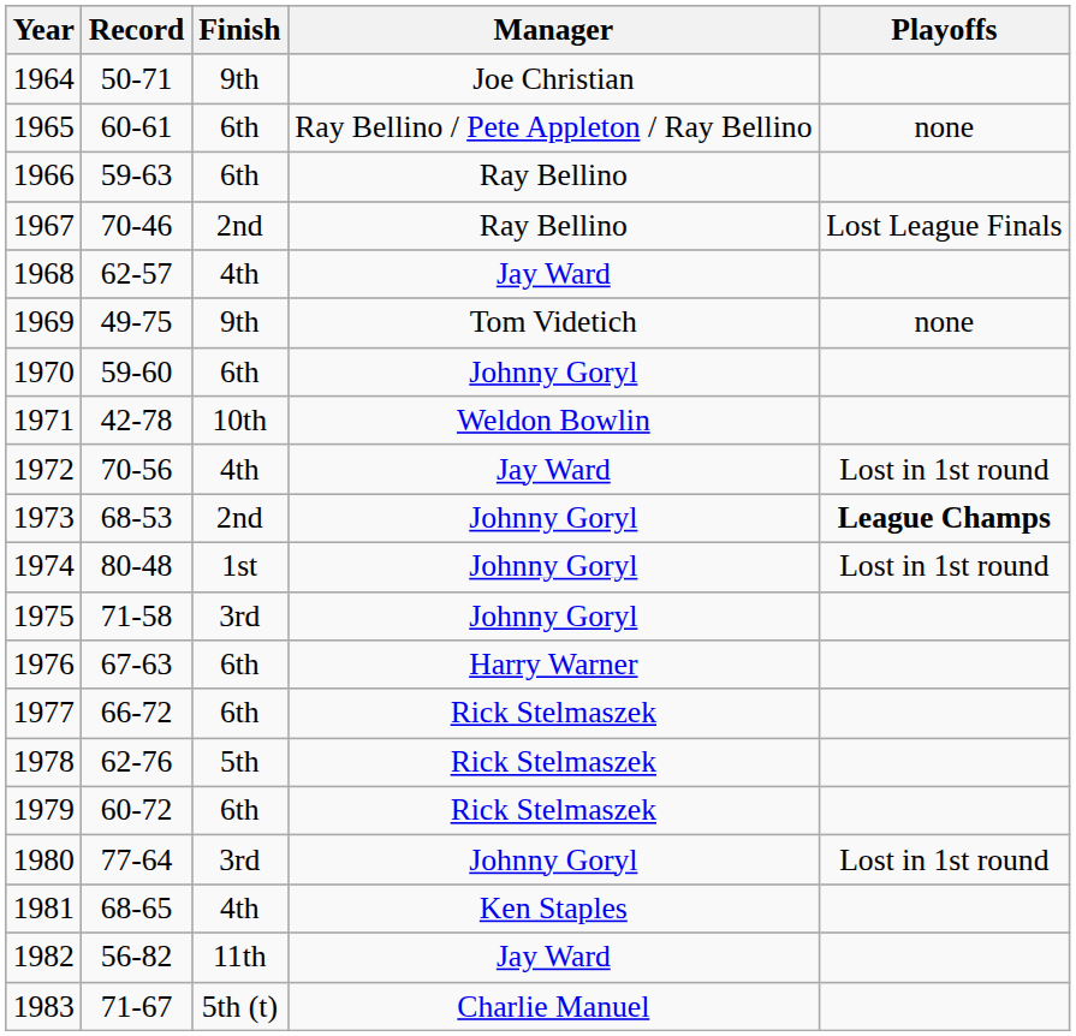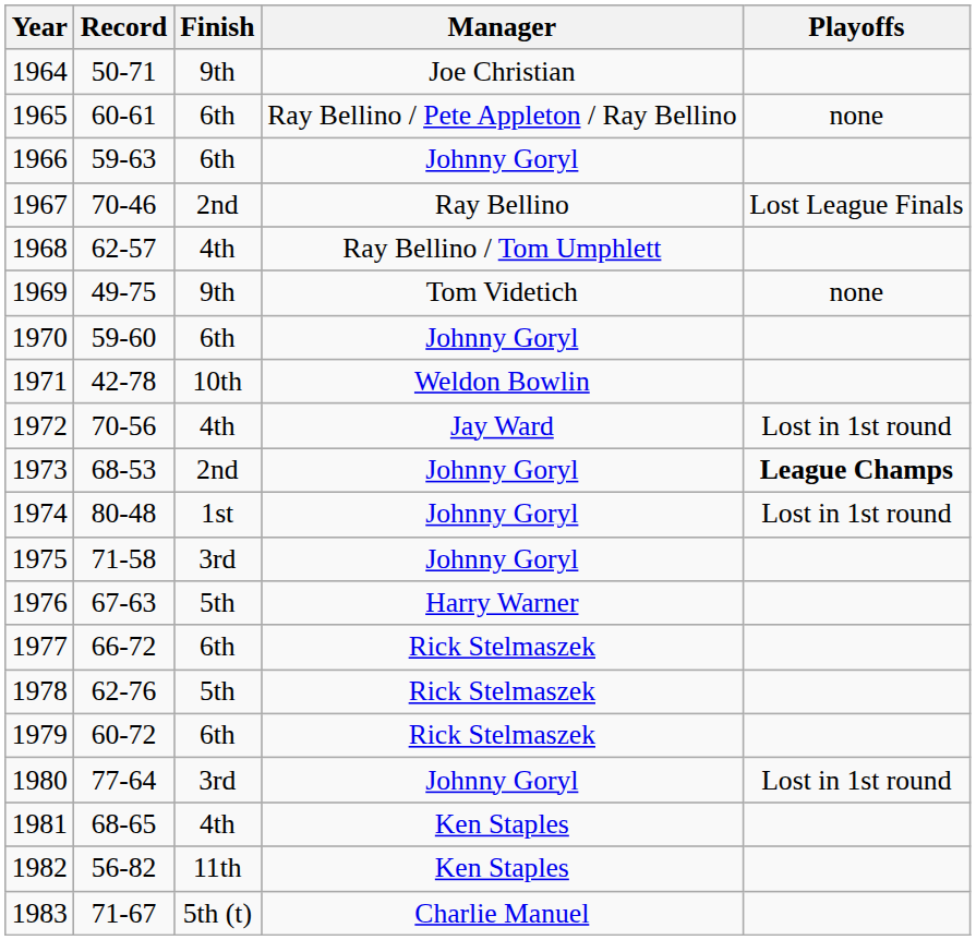1966 | Manager: Ray Bellino -> Johnny Goryl
1968 | Manager: Jay Ward -> Ray Bellino / Tom Umphlett
1976 | Finish: 6th -> 5th
1982 | Manager: Jay Ward -> Ken Staples
